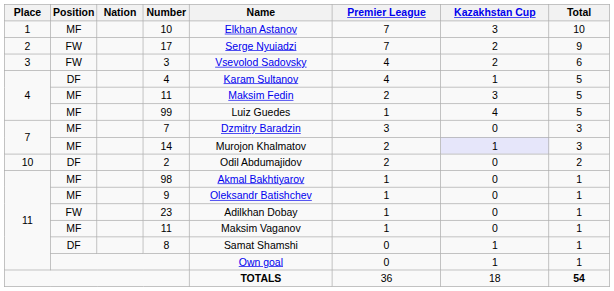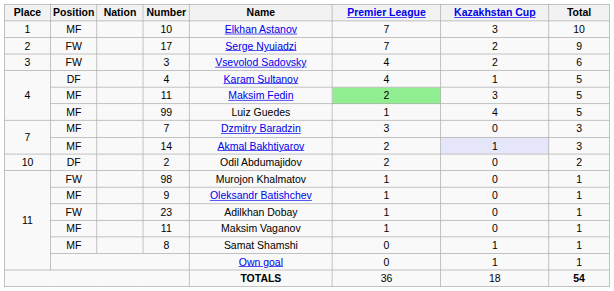4 / 11 | Premier League: no background -> lightgreen background
14 | Name: Murojon Khalmatov -> Akmal Bakhtiyarov
98 | Position: MF -> FW
98 | Name: Akmal Bakhtiyarov -> Murojon Khalmatov
8 | Position: DF -> MF
